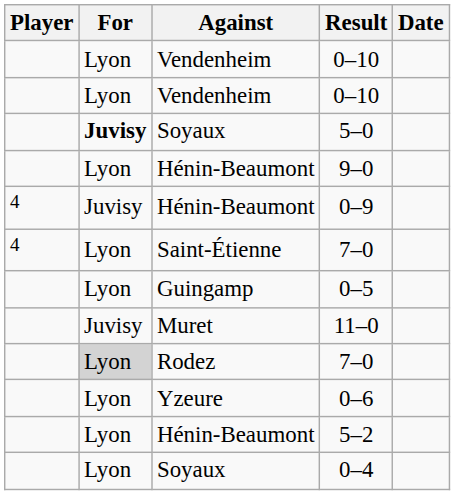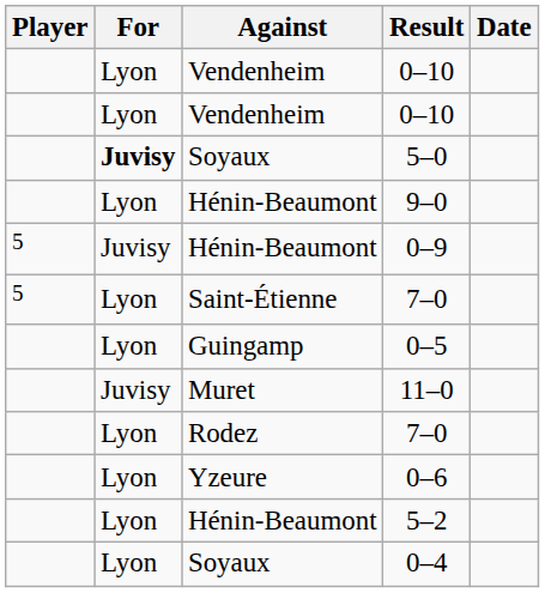0–9 | Player: 4 -> 5
Saint-Étienne / 7–0 | Player: 4 -> 5
Rodez / 7–0 | For: lightgrey background -> no background
